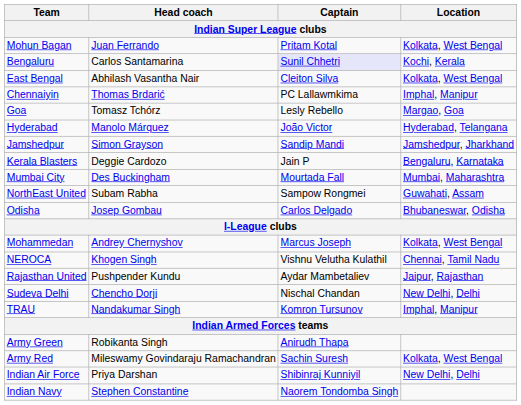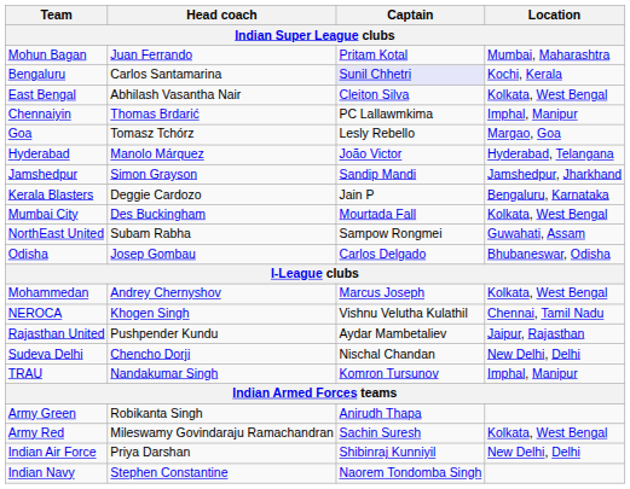Mohun Bagan | Location: Kolkata, West Bengal -> Mumbai, Maharashtra
Mumbai City | Location: Mumbai, Maharashtra -> Kolkata, West Bengal
